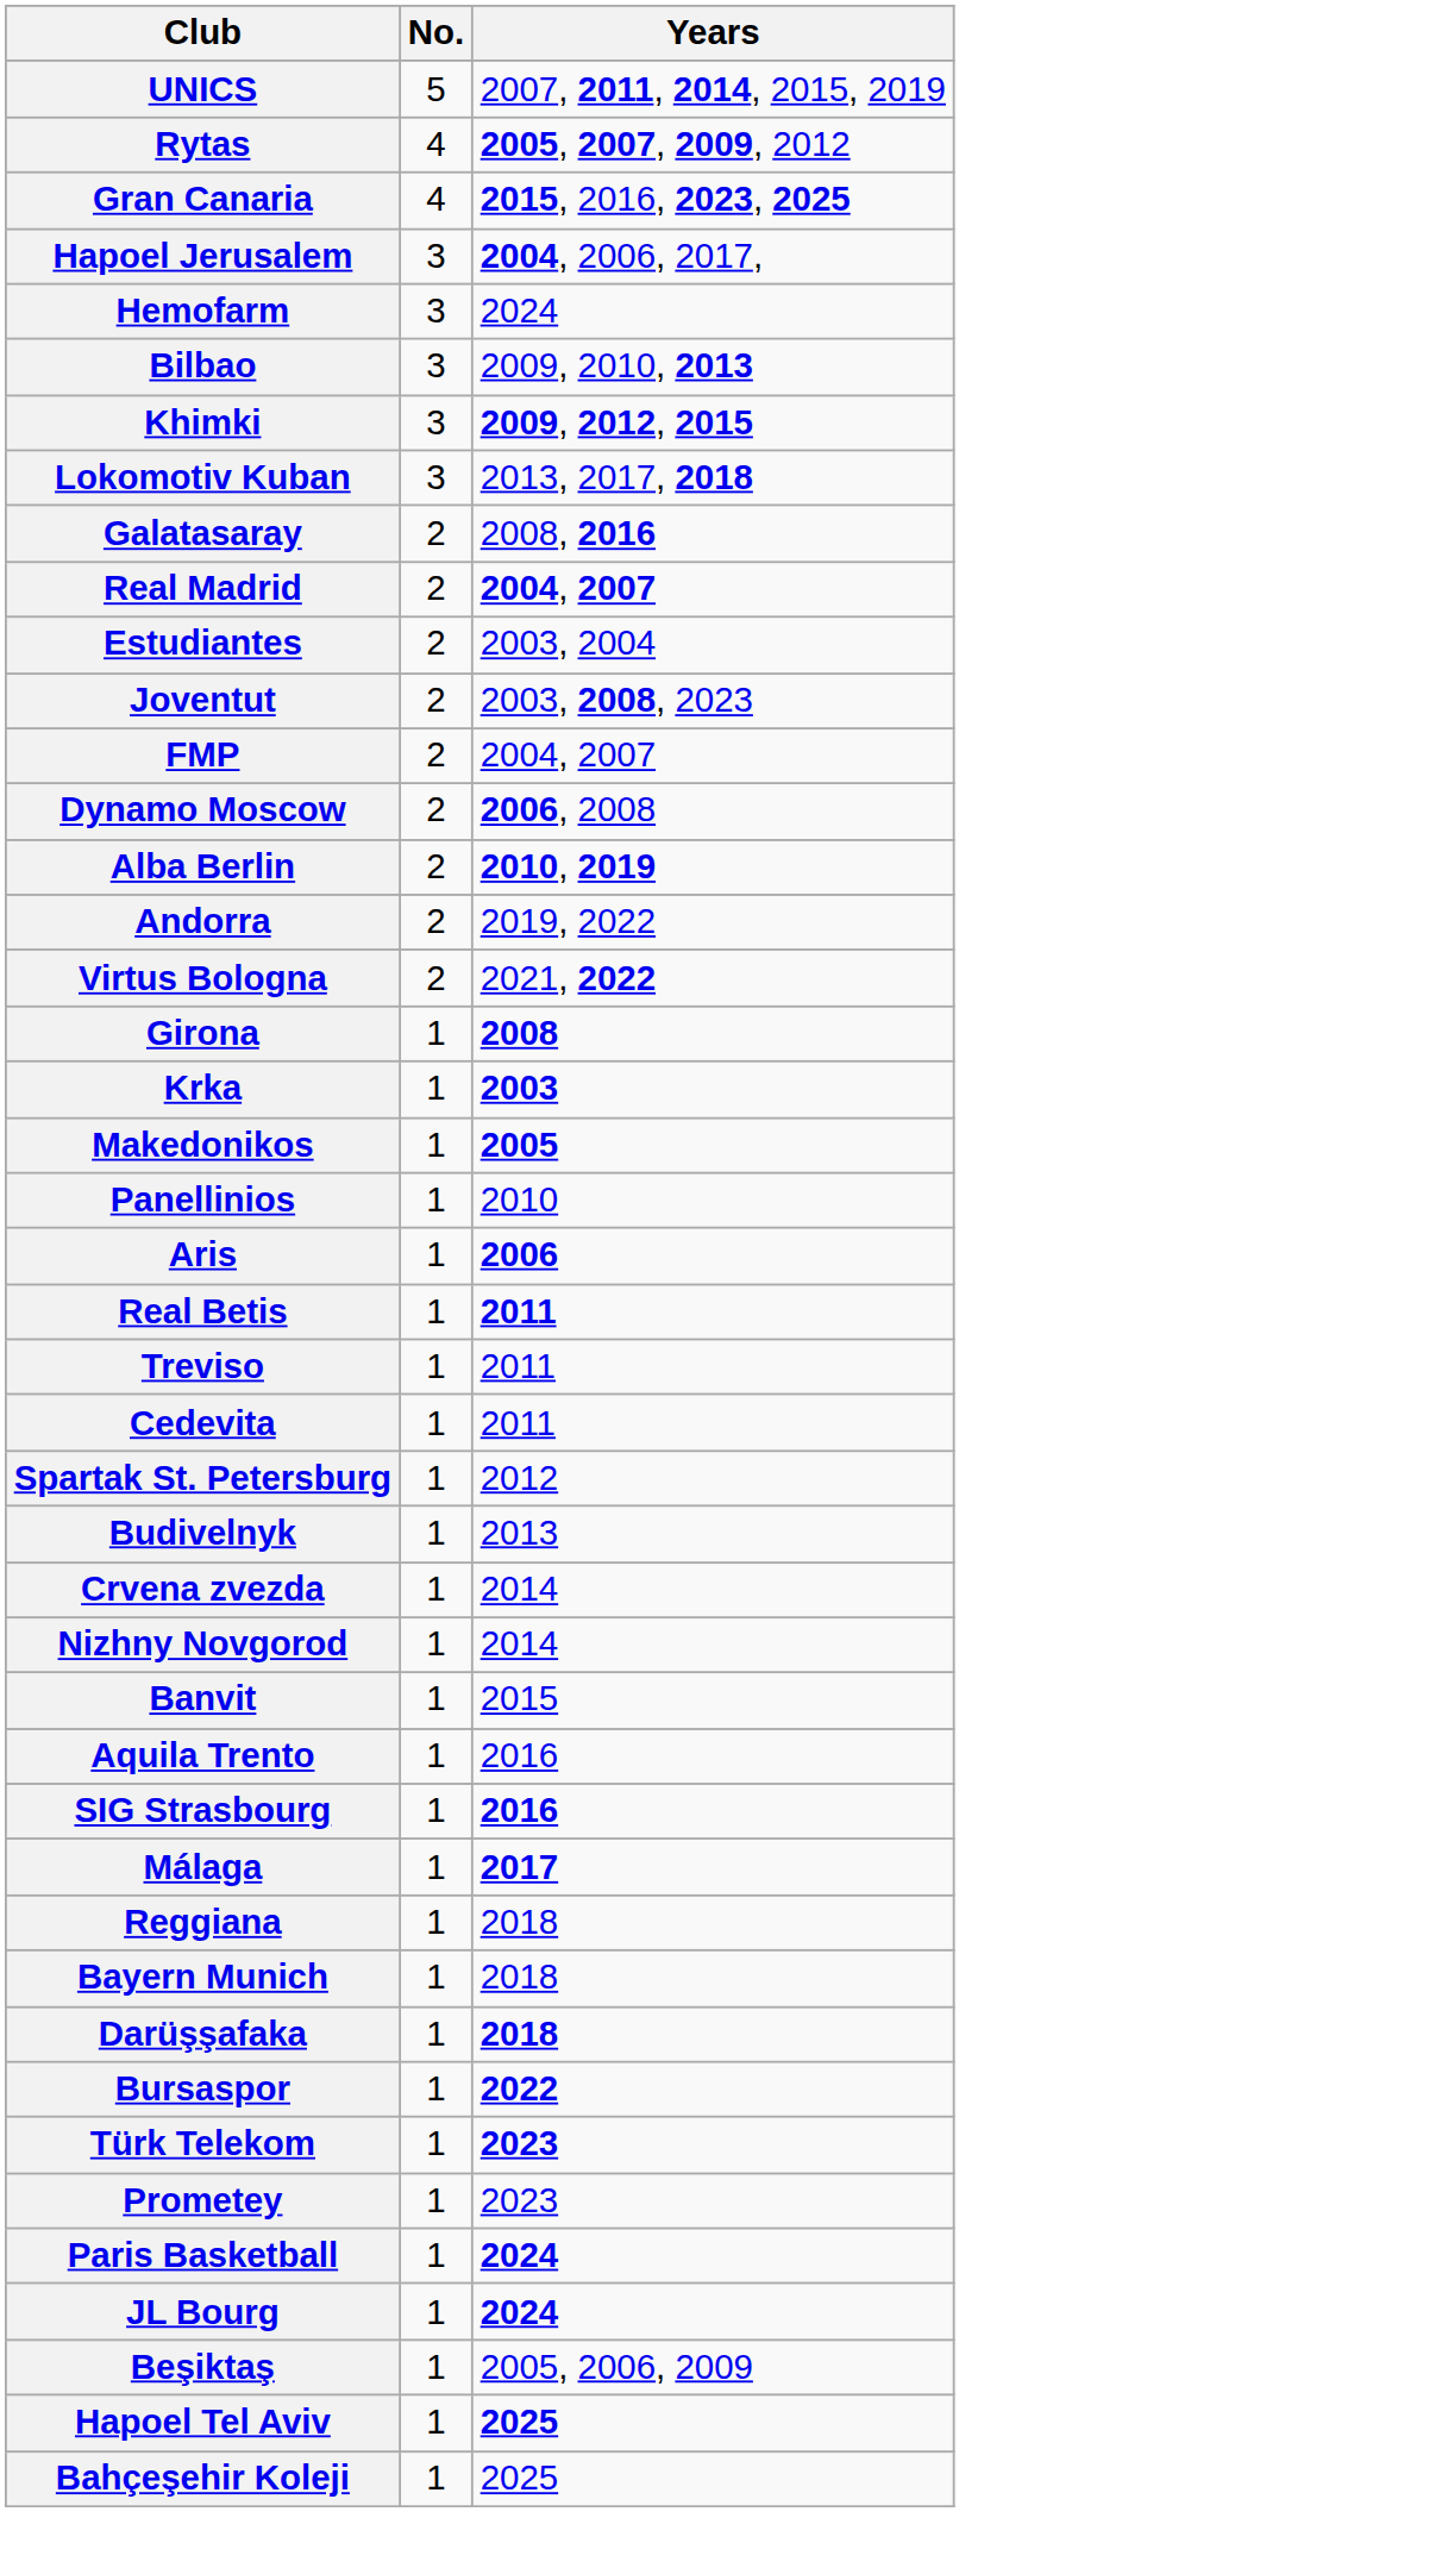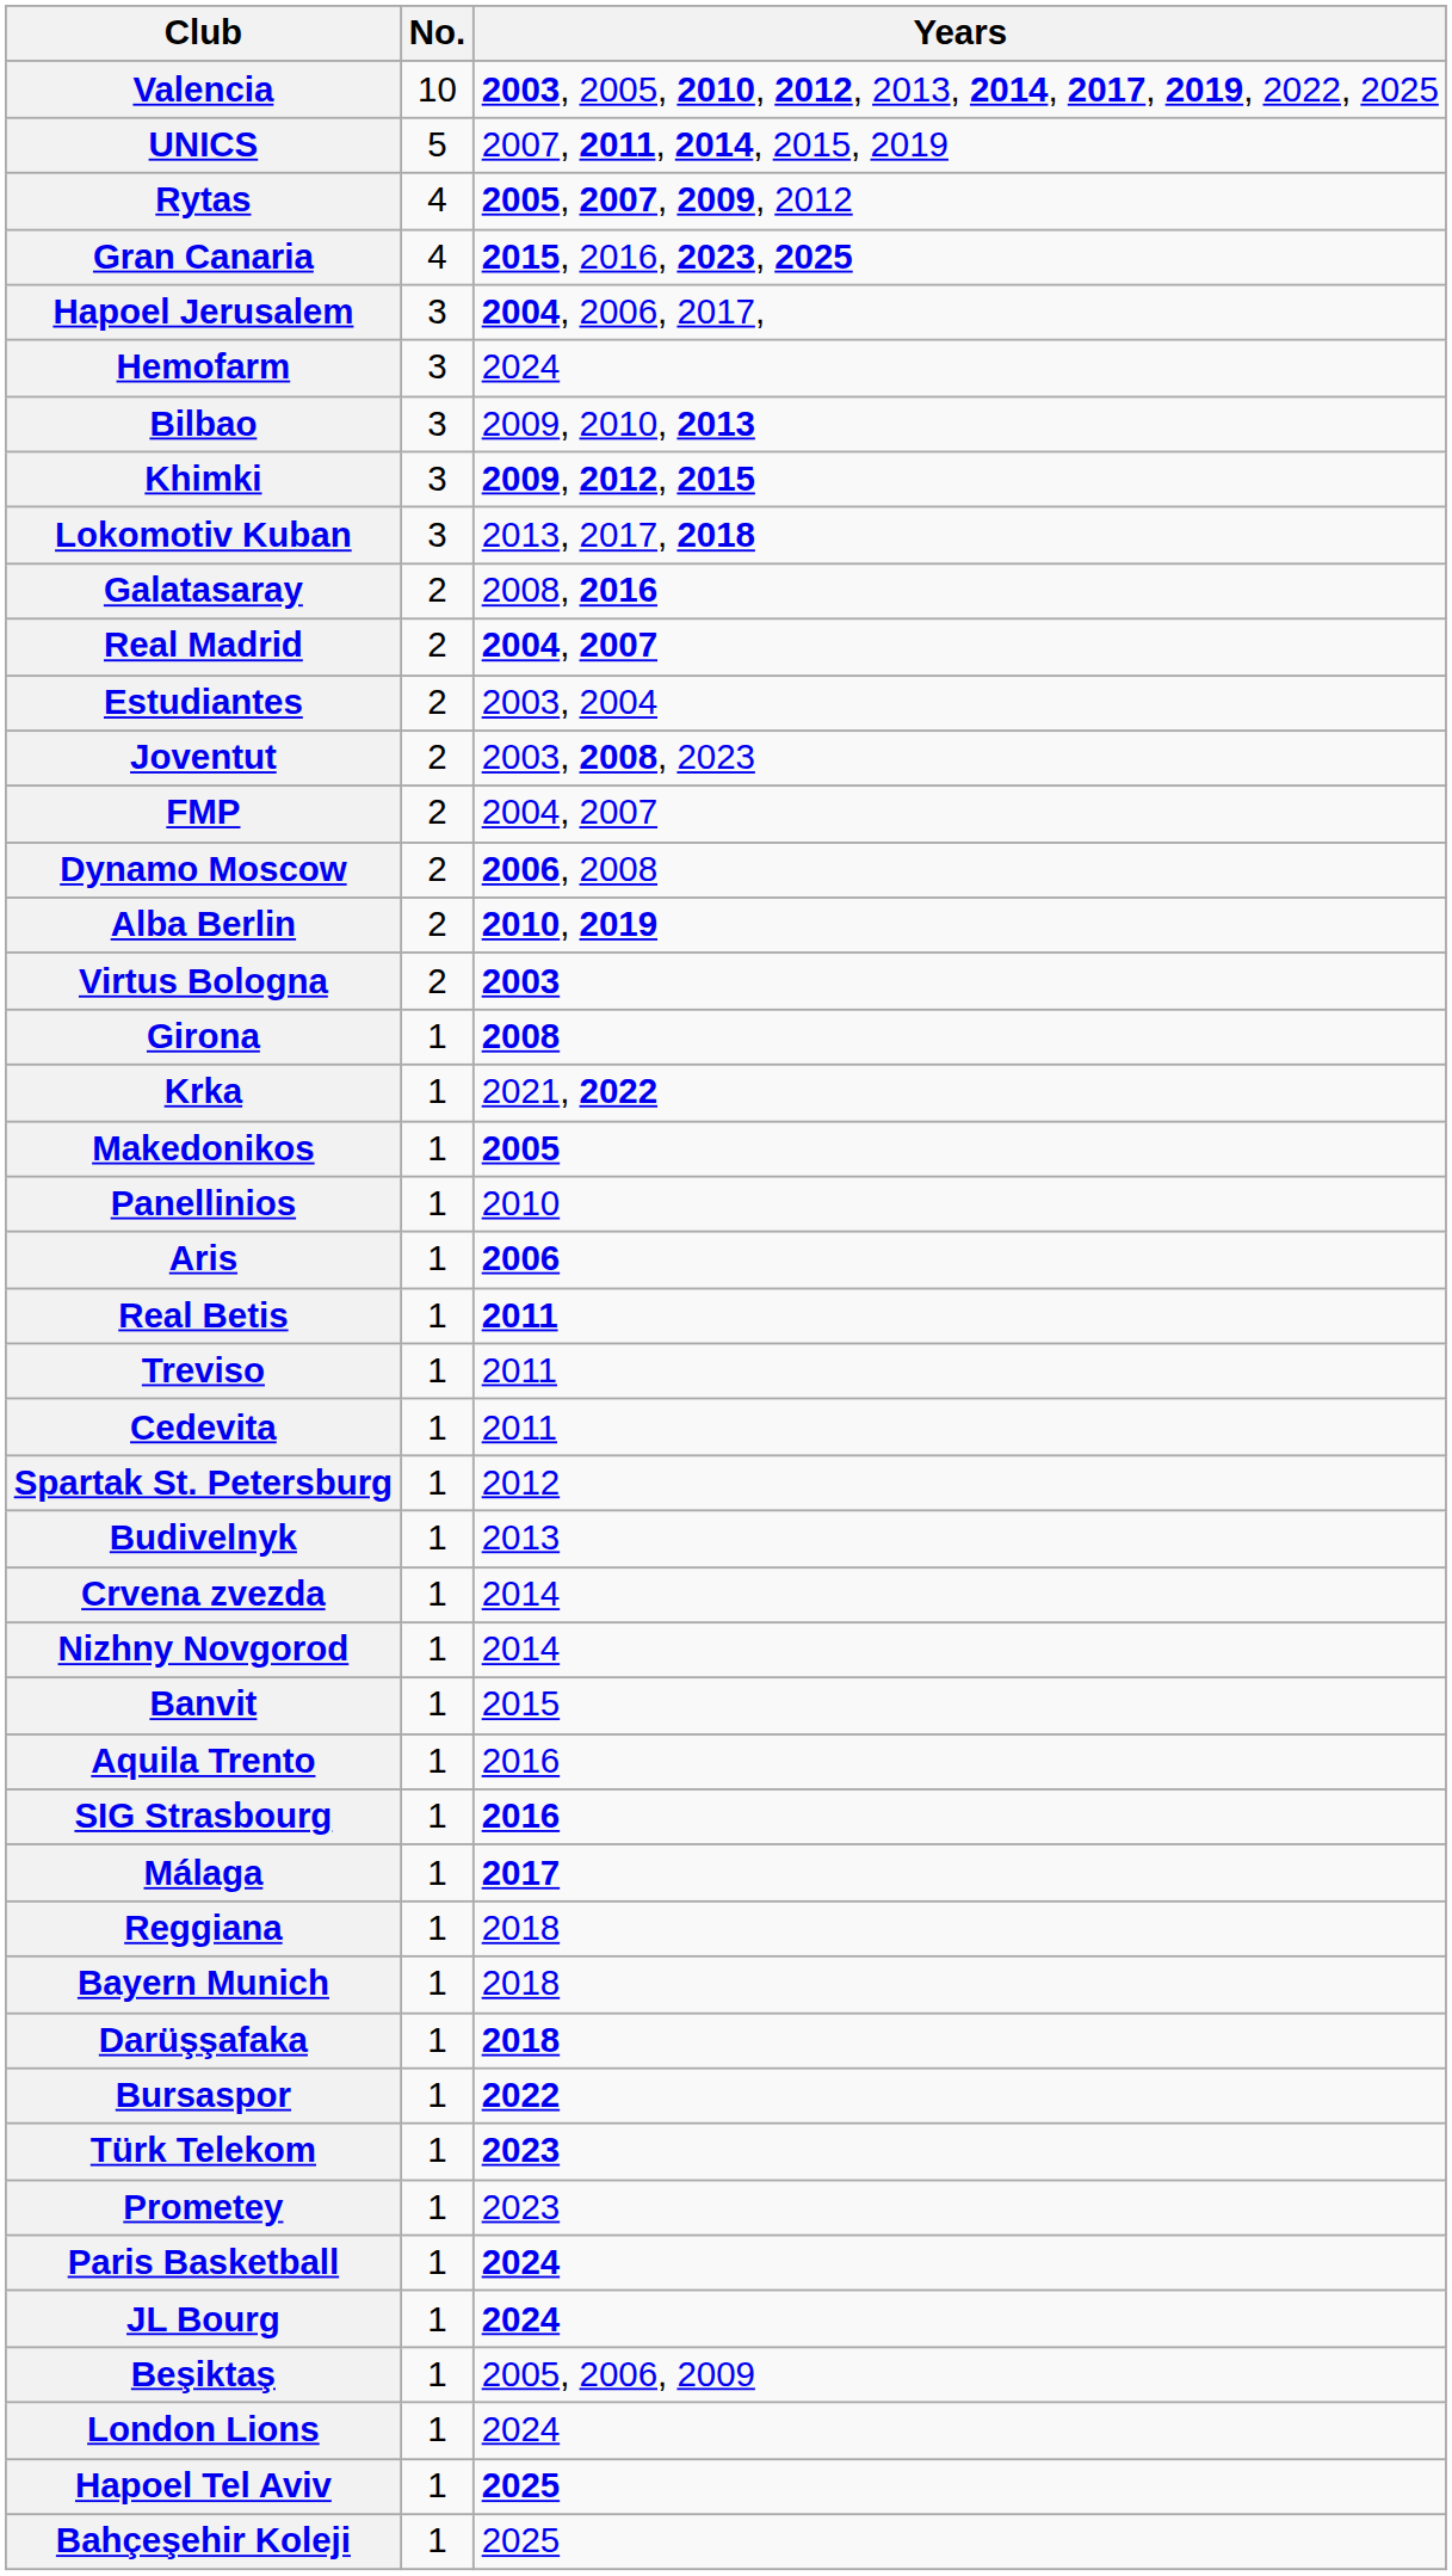+ row: Valencia | 10 | 2003, 2005, 2010, 2012, 2013, 2014, 2017, 2019, 2022, 2025
- row: Andorra | 2 | 2019, 2022
Virtus Bologna | Years: 2021, 2022 -> 2003
Krka | Years: 2003 -> 2021, 2022
+ row: London Lions | 1 | 2024
